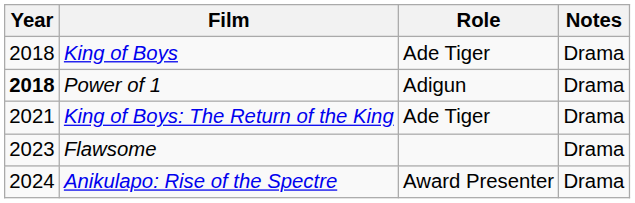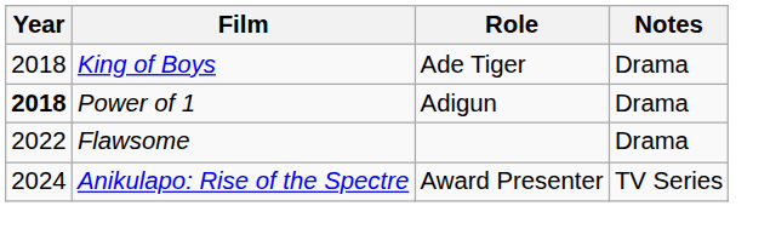- row: 2021 | King of Boys: The Return of the King | Ade Tiger | Drama
Flawsome | Year: 2023 -> 2022
Anikulapo: Rise of the Spectre | Notes: Drama -> TV Series
